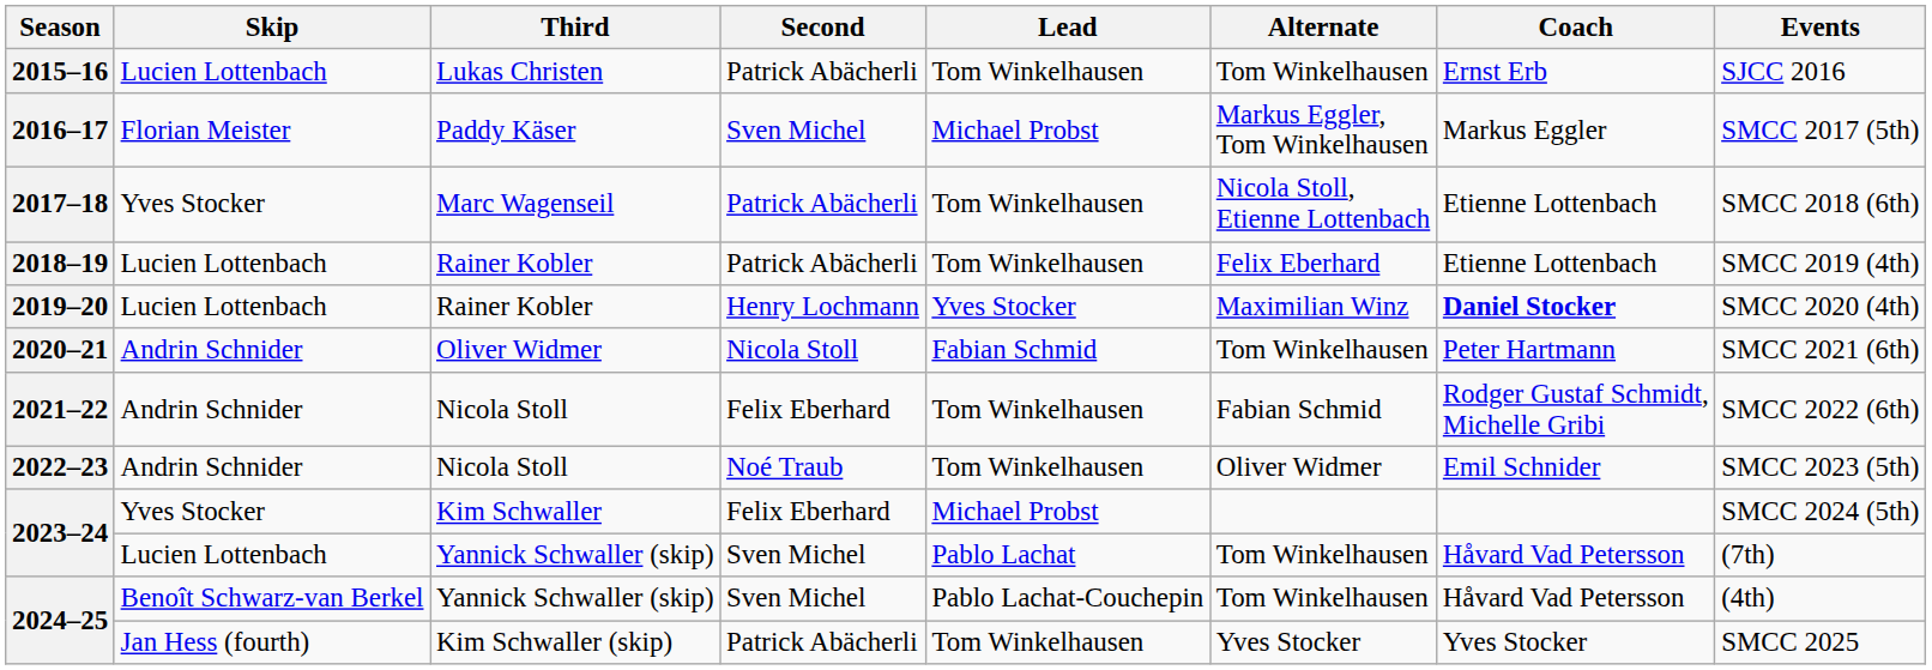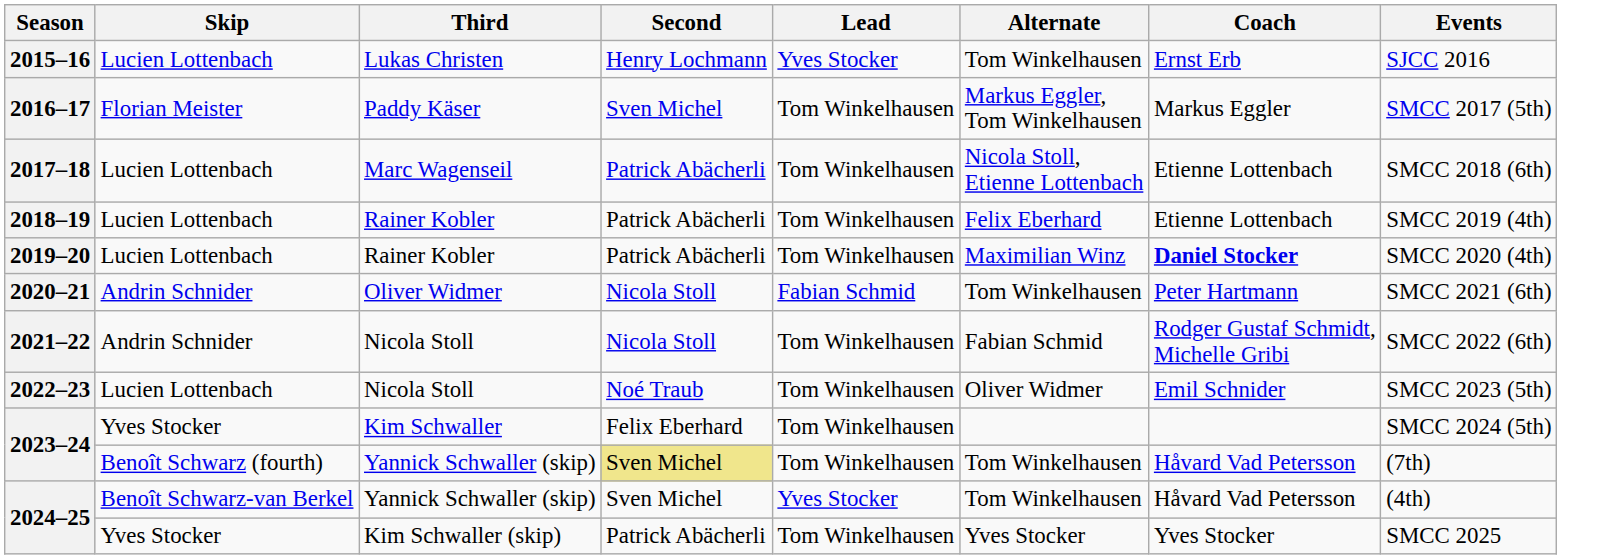2015–16 | Second: Patrick Abächerli -> Henry Lochmann
2015–16 | Lead: Tom Winkelhausen -> Yves Stocker
2016–17 | Lead: Michael Probst -> Tom Winkelhausen
2017–18 | Skip: Yves Stocker -> Lucien Lottenbach
2019–20 | Second: Henry Lochmann -> Patrick Abächerli
2019–20 | Lead: Yves Stocker -> Tom Winkelhausen
2021–22 | Second: Felix Eberhard -> Nicola Stoll
2022–23 | Skip: Andrin Schnider -> Lucien Lottenbach
2023–24 / Kim Schwaller | Lead: Michael Probst -> Tom Winkelhausen
2023–24 / Yannick Schwaller (skip) | Skip: Lucien Lottenbach -> Benoît Schwarz (fourth)
2023–24 / Yannick Schwaller (skip) | Second: no background -> khaki background
2023–24 / Yannick Schwaller (skip) | Lead: Pablo Lachat -> Tom Winkelhausen
2024–25 / Yannick Schwaller (skip) | Lead: Pablo Lachat-Couchepin -> Yves Stocker
2024–25 / Kim Schwaller (skip) | Skip: Jan Hess (fourth) -> Yves Stocker
